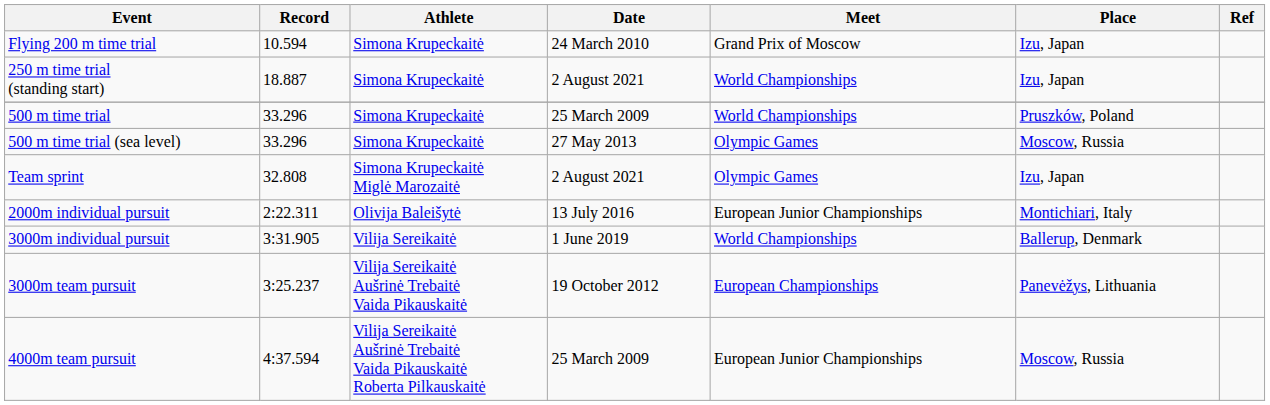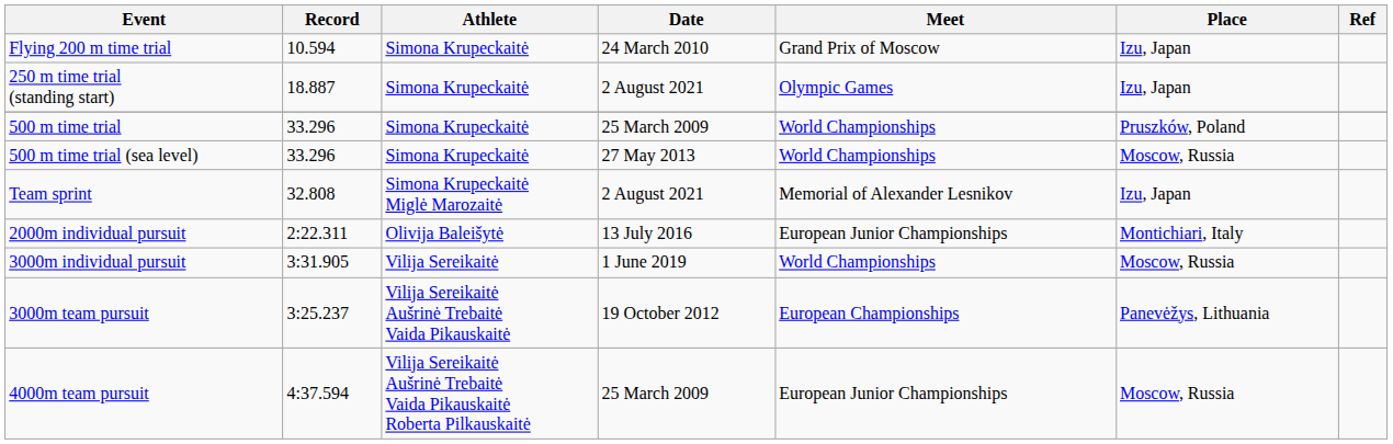250 m time trial (standing start) | Meet: World Championships -> Olympic Games
500 m time trial (sea level) | Meet: Olympic Games -> World Championships
Team sprint | Meet: Olympic Games -> Memorial of Alexander Lesnikov
3000m individual pursuit | Place: Ballerup, Denmark -> Moscow, Russia
